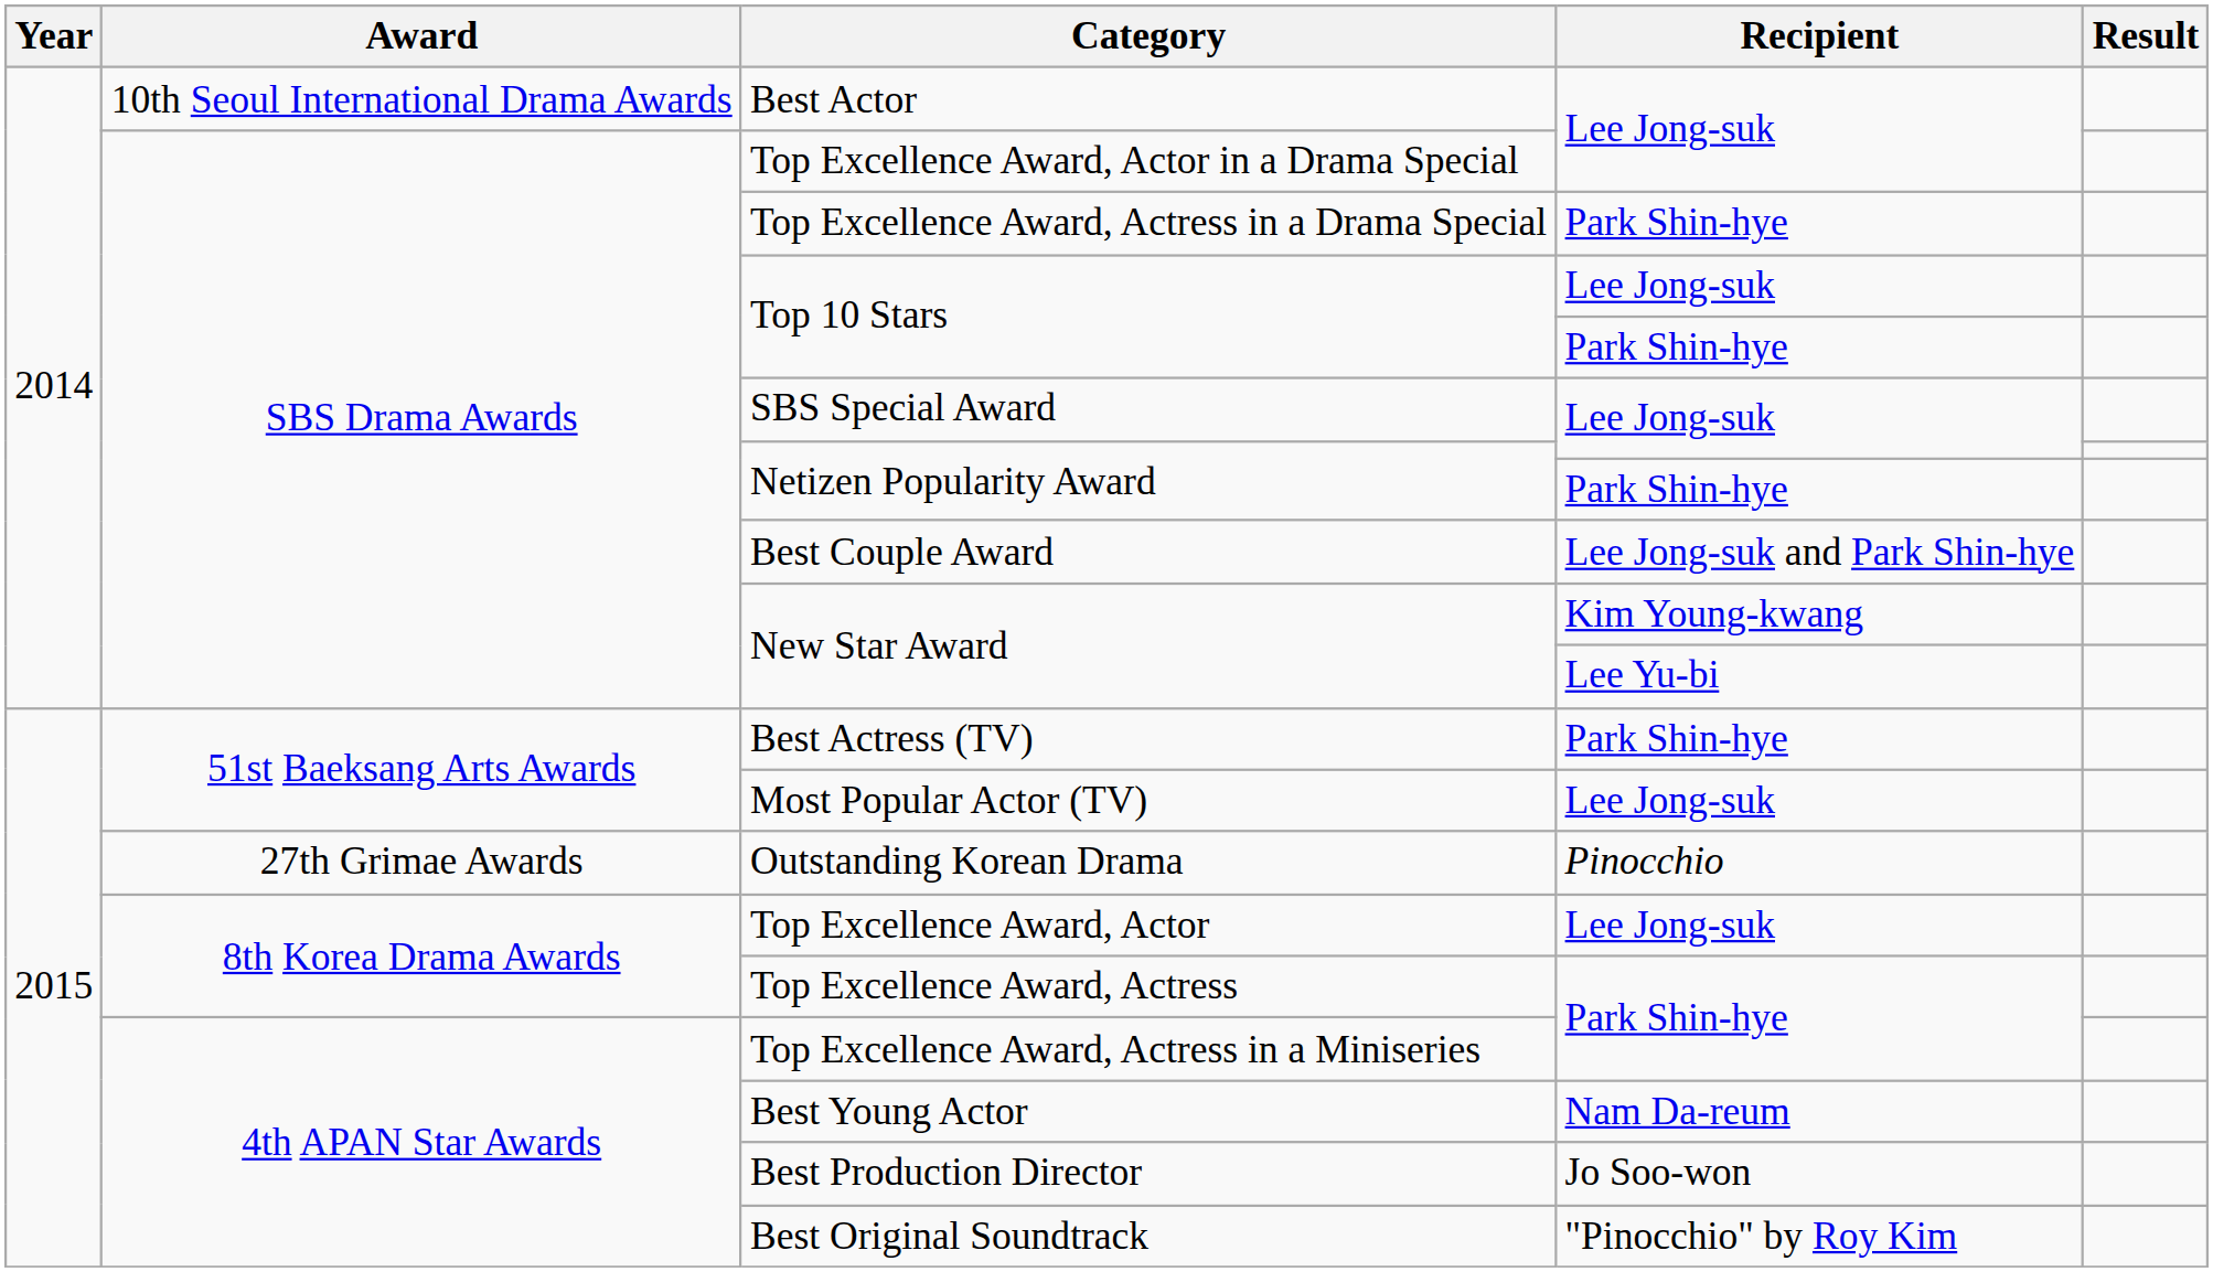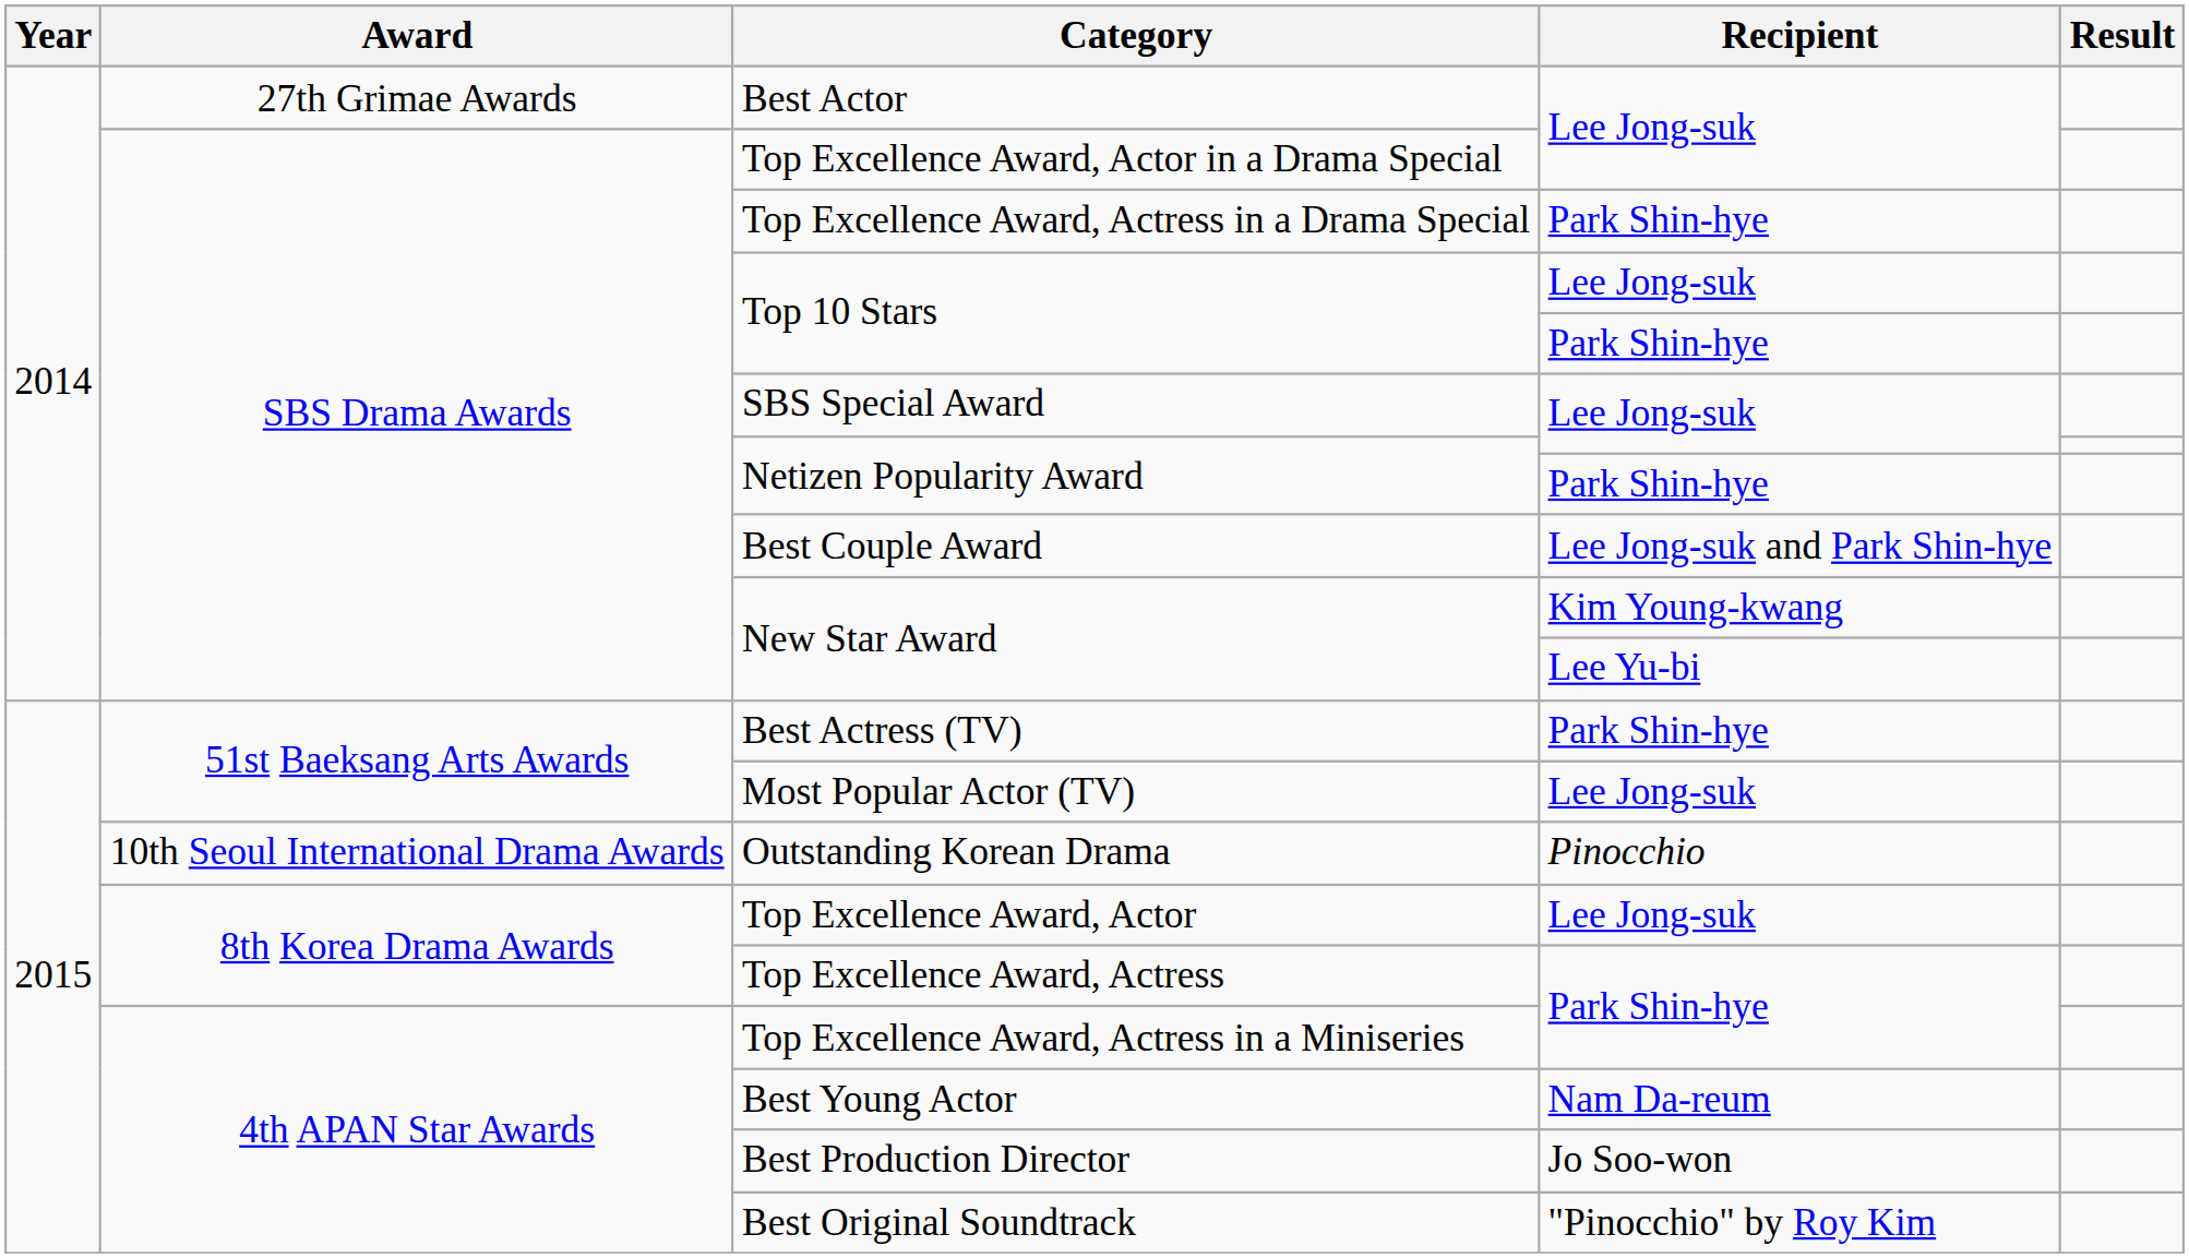Best Actor | Award: 10th Seoul International Drama Awards -> 27th Grimae Awards
Outstanding Korean Drama | Award: 27th Grimae Awards -> 10th Seoul International Drama Awards
